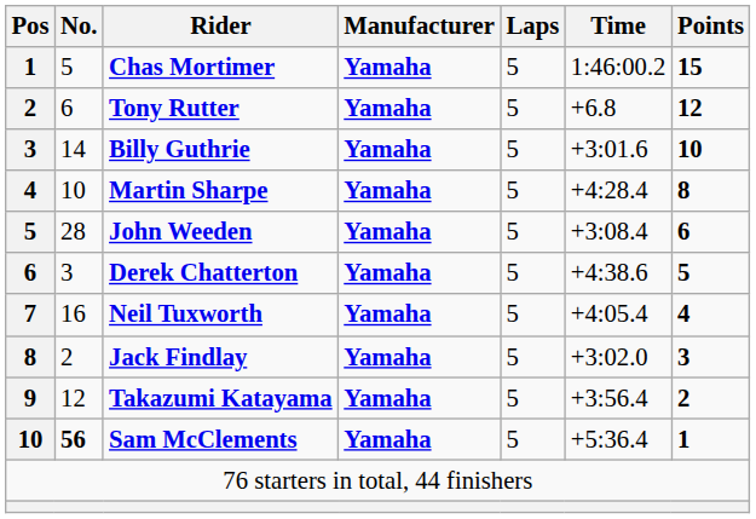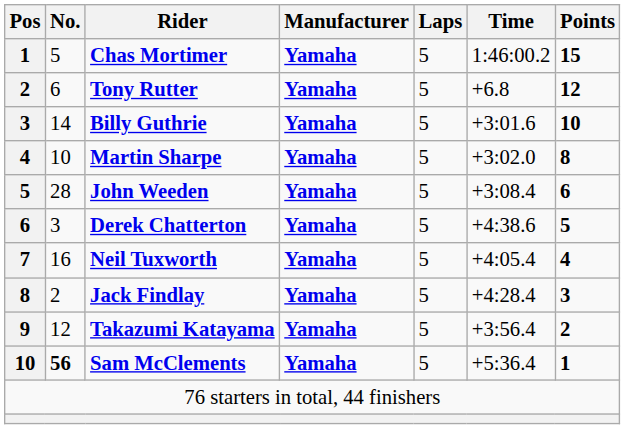Martin Sharpe | Time: +4:28.4 -> +3:02.0
Jack Findlay | Time: +3:02.0 -> +4:28.4
